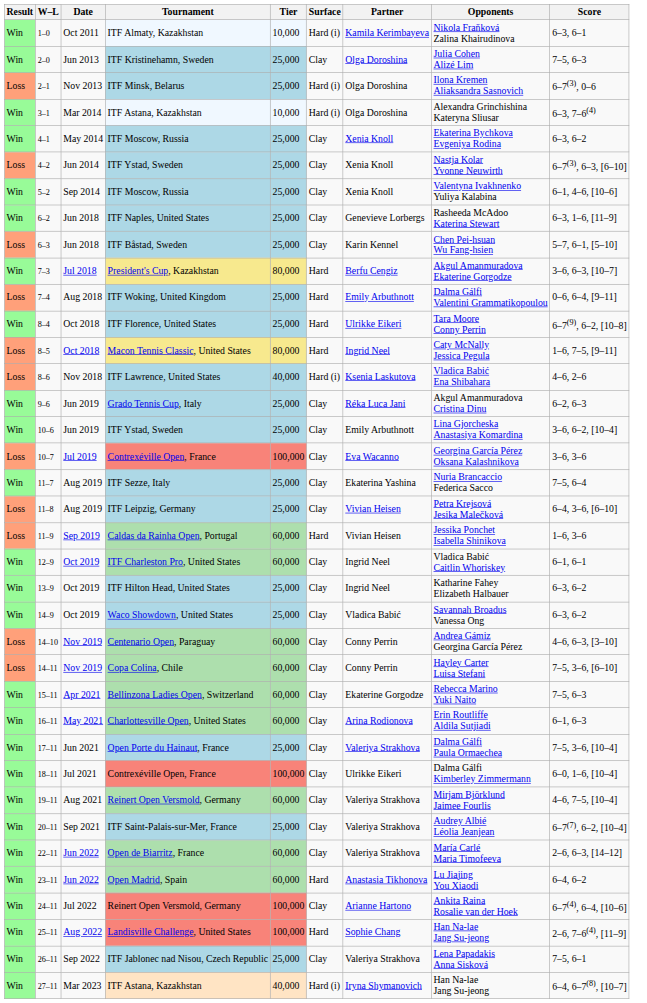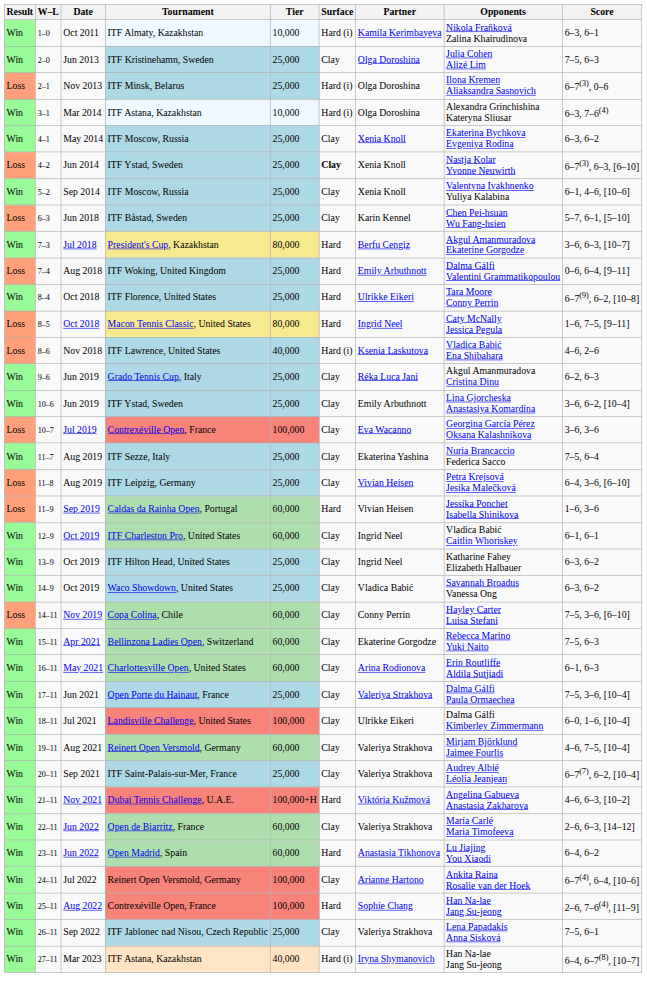4–2 | Surface: normal -> bold
- row: Win | 6–2 | Jun 2018 | ITF Naples, United States | 25,000 | Clay | Genevieve Lorbergs | Rasheeda McAdoo Katerina Stewart | 6–3, 1–6, [11–9]
- row: Loss | 14–10 | Nov 2019 | Centenario Open, Paraguay | 60,000 | Clay | Conny Perrin | Andrea Gámiz Georgina García Pérez | 4–6, 6–3, [3–10]
18–11 | Tournament: Contrexéville Open, France -> Landisville Challenge, United States
+ row: Win | 21–11 | Nov 2021 | Dubai Tennis Challenge, U.A.E. | 100,000+H | Hard | Viktória Kužmová | Angelina Gabueva Anastasia Zakharova | 4–6, 6–3, [10–2]
25–11 | Tournament: Landisville Challenge, United States -> Contrexéville Open, France
